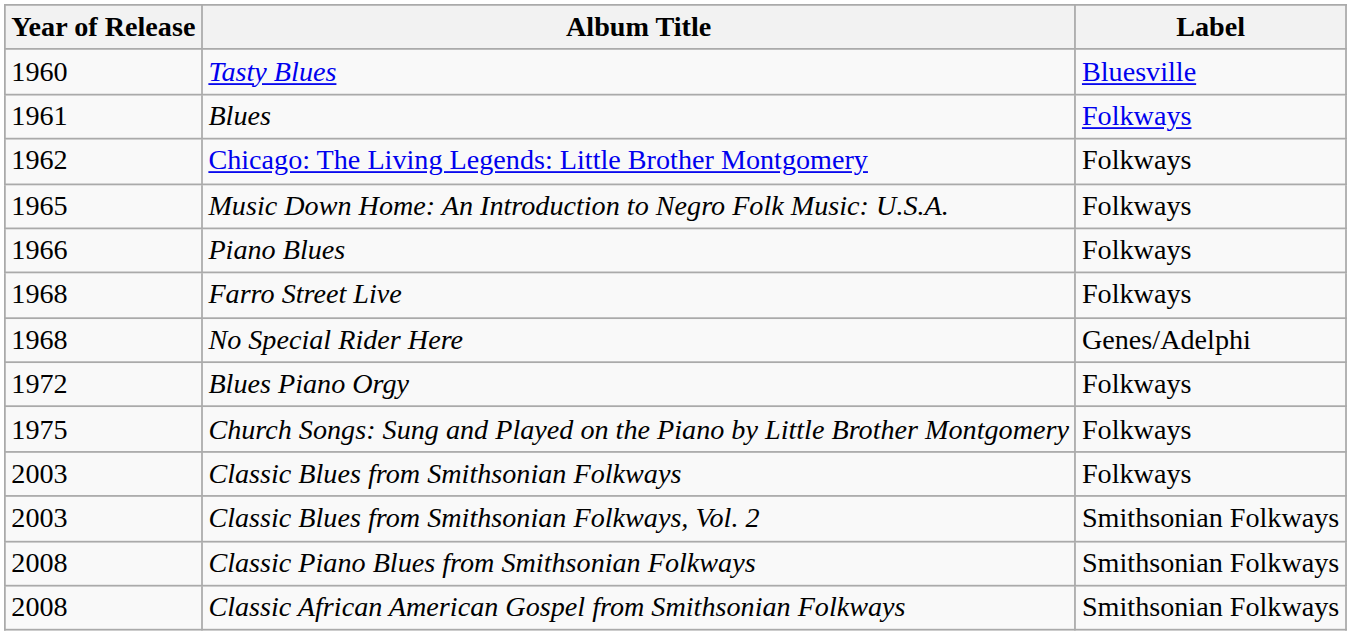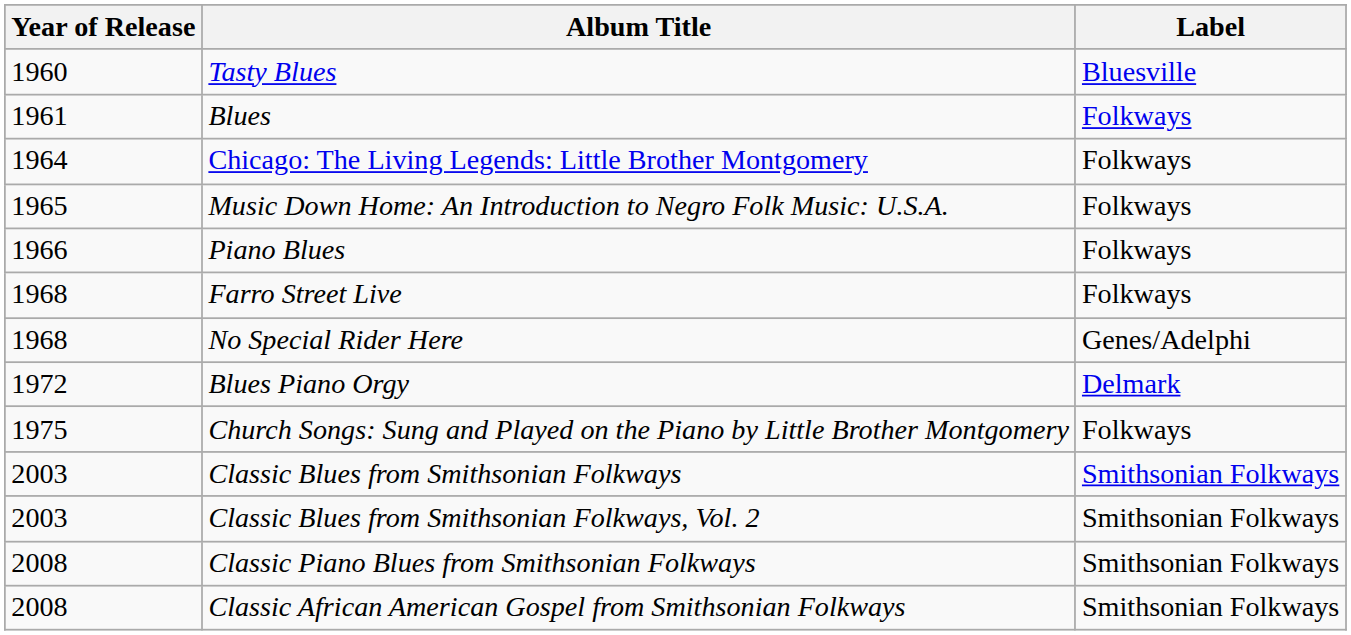Chicago: The Living Legends: Little Brother Montgomery | Year of Release: 1962 -> 1964
Blues Piano Orgy | Label: Folkways -> Delmark
Classic Blues from Smithsonian Folkways | Label: Folkways -> Smithsonian Folkways
